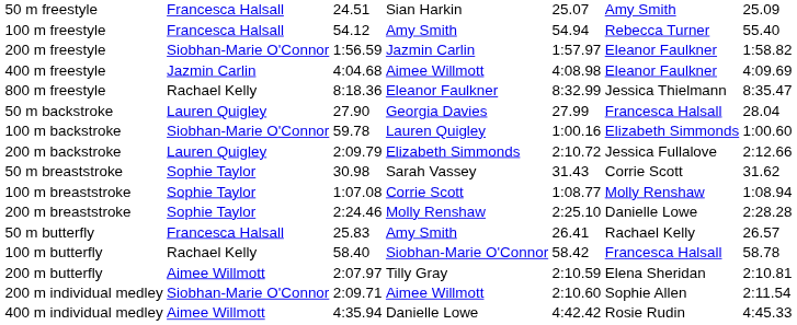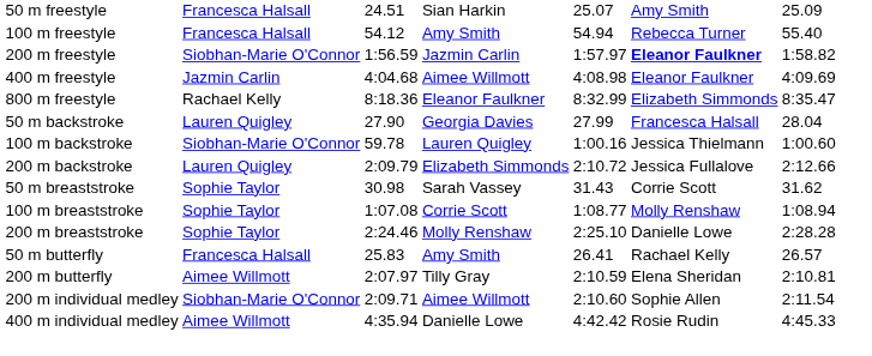200 m freestyle | column 6: normal -> bold
800 m freestyle | column 6: Jessica Thielmann -> Elizabeth Simmonds
100 m backstroke | column 6: Elizabeth Simmonds -> Jessica Thielmann
- row: 100 m butterfly | Rachael Kelly | 58.40 | Siobhan-Marie O'Connor | 58.42 | Francesca Halsall | 58.78
